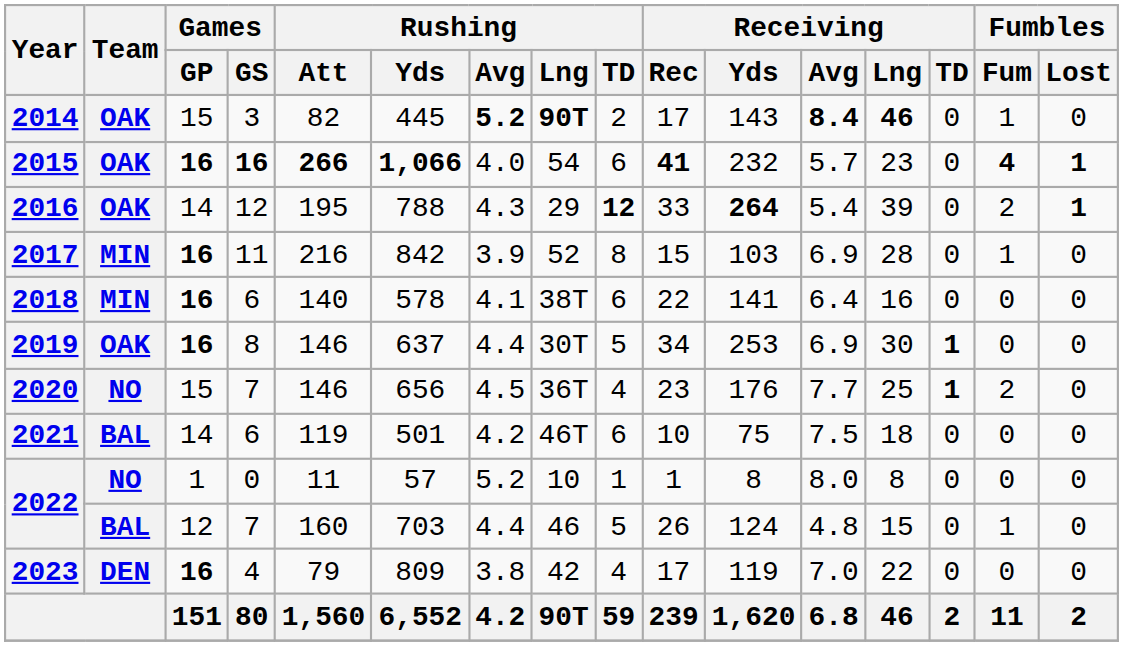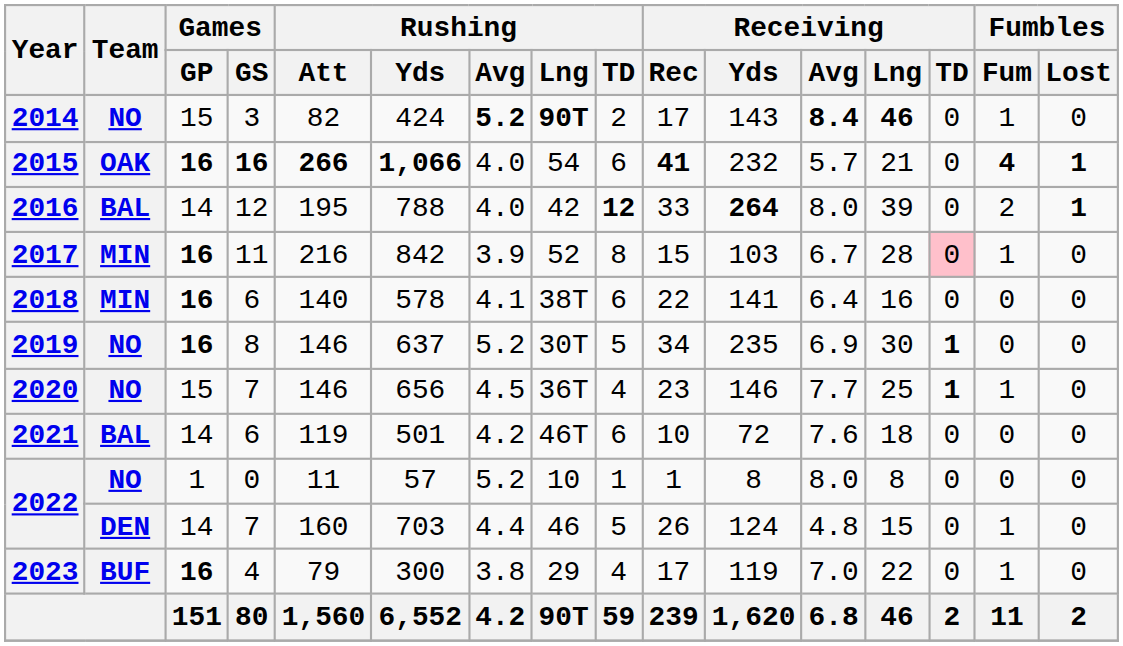2014 | Team: OAK -> NO
2014 | Rushing / Yds: 445 -> 424
2015 | Receiving / Lng: 23 -> 21
2016 | Team: OAK -> BAL
2016 | Rushing / Avg: 4.3 -> 4.0
2016 | Rushing / Lng: 29 -> 42
2016 | Receiving / Avg: 5.4 -> 8.0
2017 | Receiving / Avg: 6.9 -> 6.7
2017 | Receiving / TD: no background -> pink background
2019 | Team: OAK -> NO
2019 | Rushing / Avg: 4.4 -> 5.2
2019 | Receiving / Yds: 253 -> 235
2020 | Receiving / Yds: 176 -> 146
2020 | Fumbles / Fum: 2 -> 1
2021 | Receiving / Yds: 75 -> 72
2021 | Receiving / Avg: 7.5 -> 7.6
2022 / 7 | Team: BAL -> DEN
2022 / 7 | Games / GP: 12 -> 14
2023 | Team: DEN -> BUF
2023 | Rushing / Yds: 809 -> 300
2023 | Rushing / Lng: 42 -> 29
2023 | Fumbles / Fum: 0 -> 1
